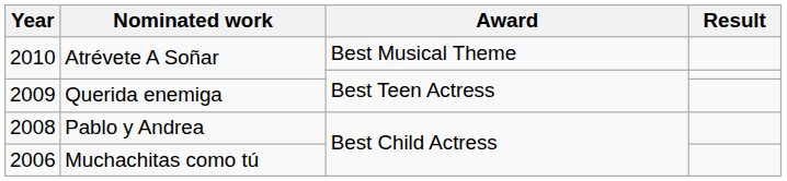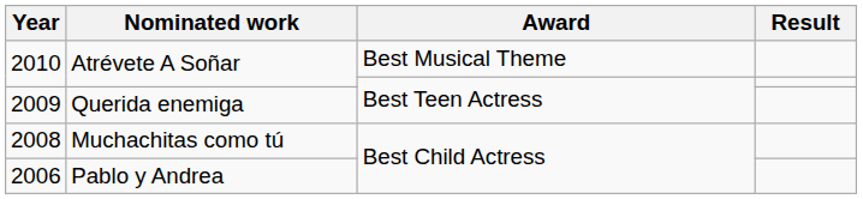2008 | Nominated work: Pablo y Andrea -> Muchachitas como tú
2006 | Nominated work: Muchachitas como tú -> Pablo y Andrea
